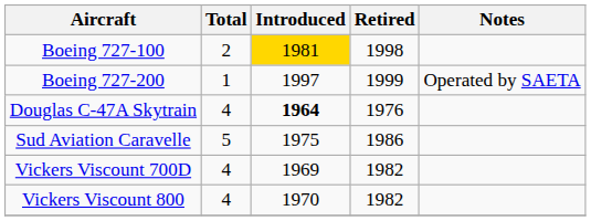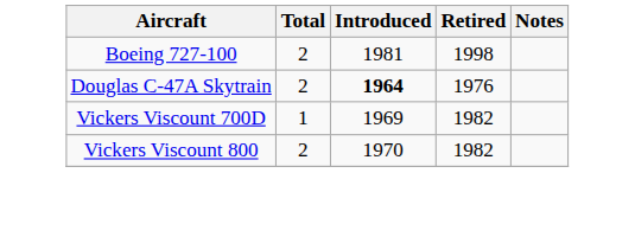Boeing 727-100 | Introduced: gold background -> no background
- row: Boeing 727-200 | 1 | 1997 | 1999 | Operated by SAETA
Douglas C-47A Skytrain | Total: 4 -> 2
- row: Sud Aviation Caravelle | 5 | 1975 | 1986
Vickers Viscount 700D | Total: 4 -> 1
Vickers Viscount 800 | Total: 4 -> 2
